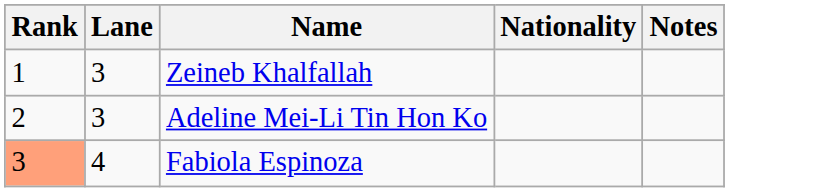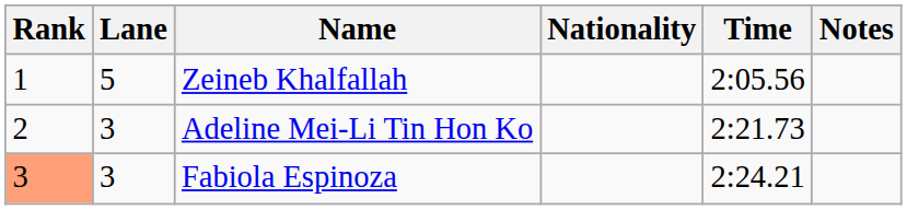+ column: Time | 2:05.56 | 2:21.73 | 2:24.21
Zeineb Khalfallah | Lane: 3 -> 5
Fabiola Espinoza | Lane: 4 -> 3
